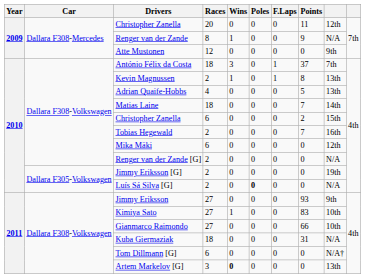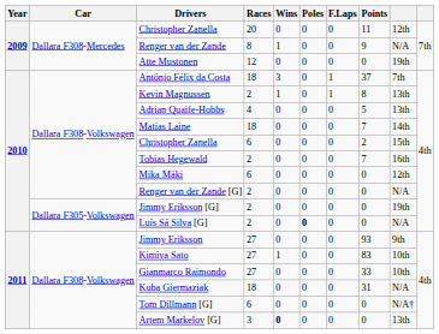Atte Mustonen | column 9: 9th -> 19th
Gianmarco Raimondo | Points: 66 -> 33
